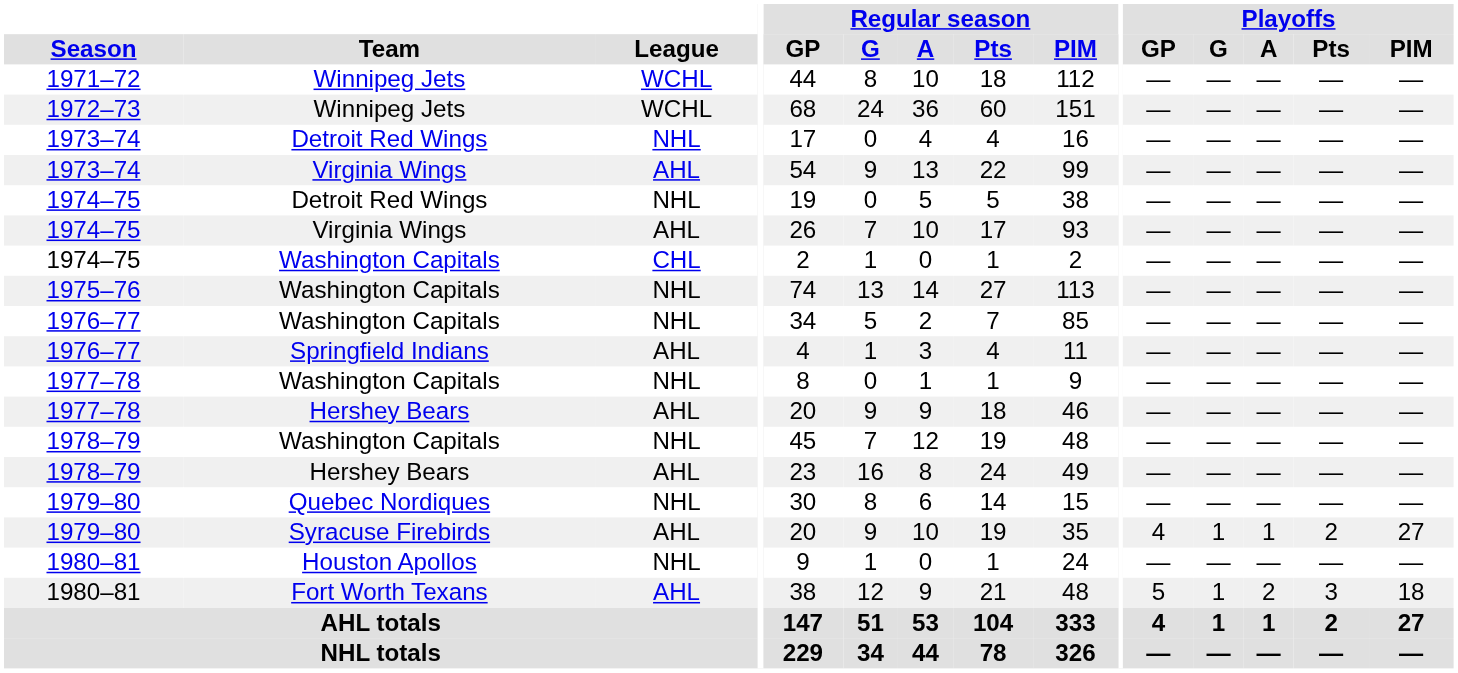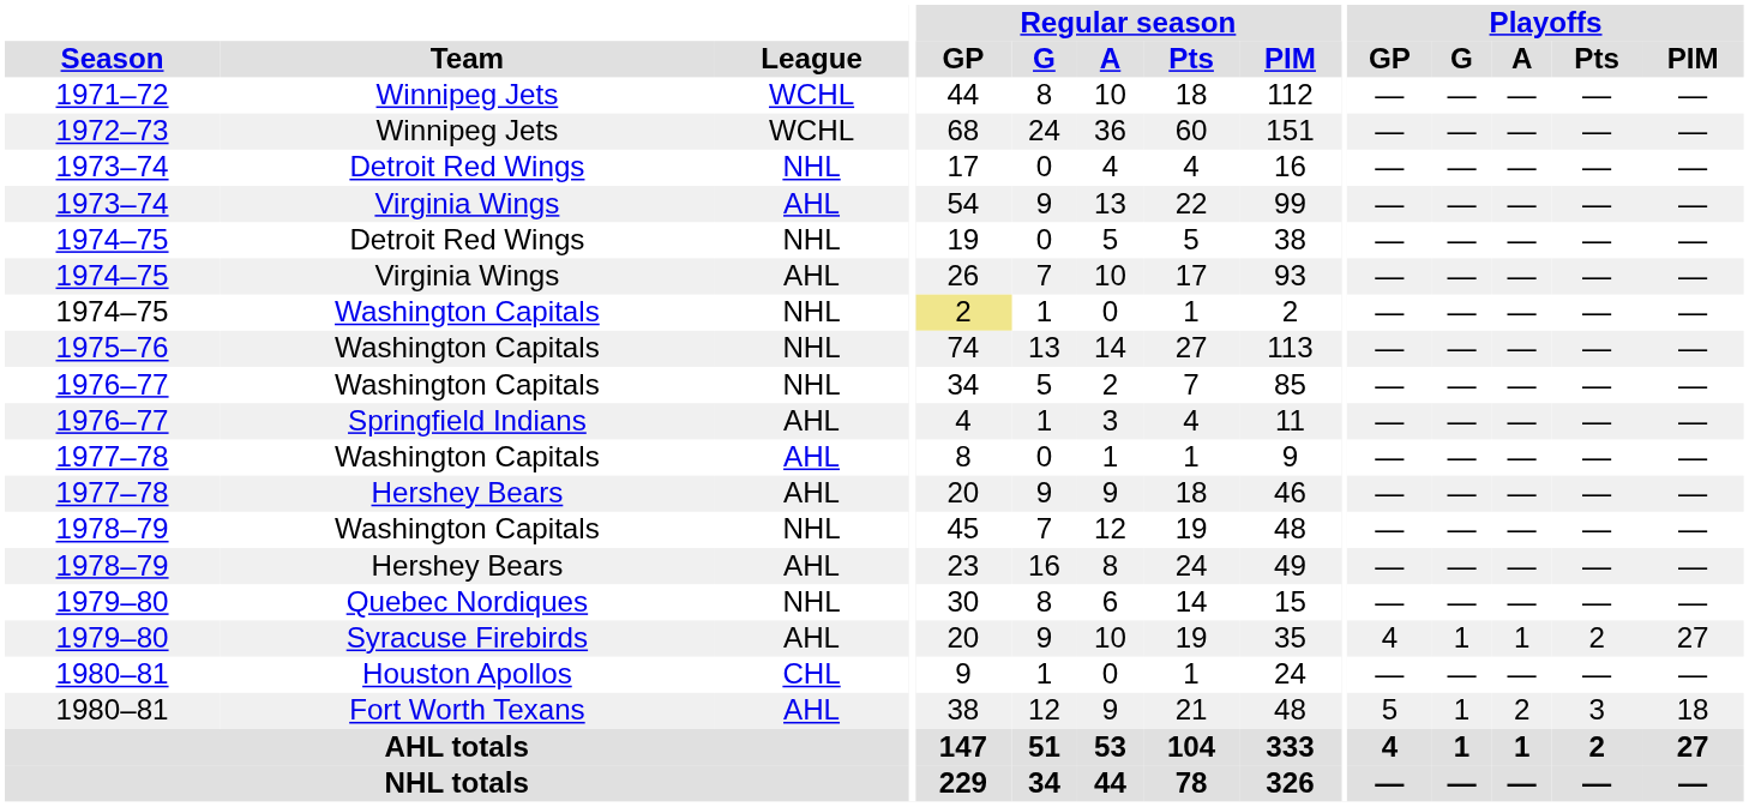1974–75 / Washington Capitals | League: CHL -> NHL
1974–75 / Washington Capitals | Regular season / GP: no background -> khaki background
1977–78 / Washington Capitals | League: NHL -> AHL
1980–81 / Houston Apollos | League: NHL -> CHL
